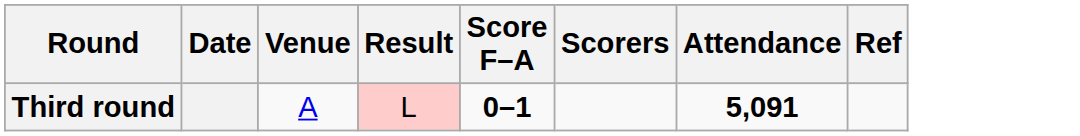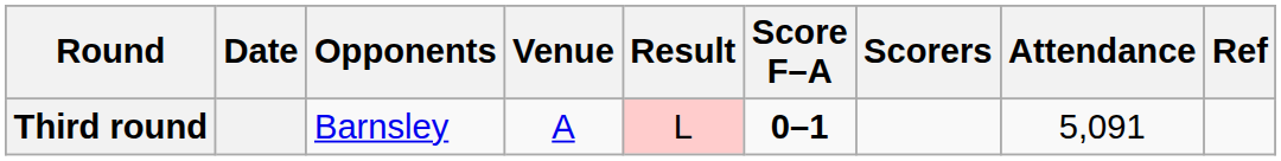+ column: Opponents | Barnsley
Third round | Attendance: bold -> normal
